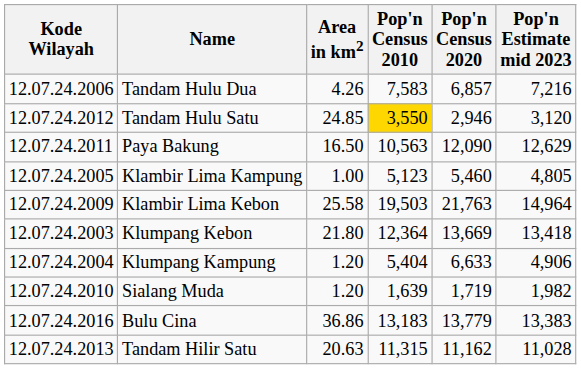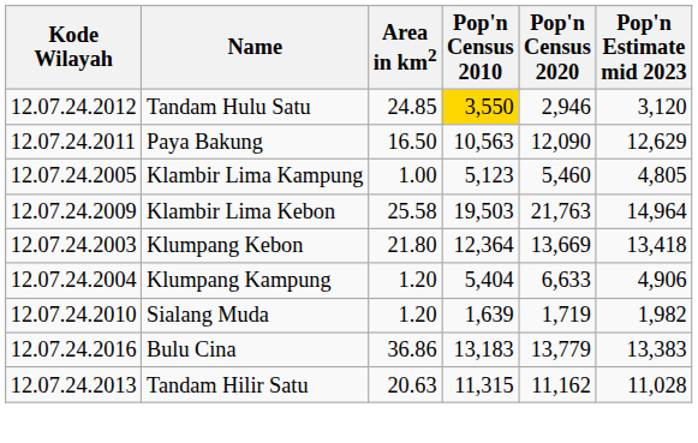- row: 12.07.24.2006 | Tandam Hulu Dua | 4.26 | 7,583 | 6,857 | 7,216
